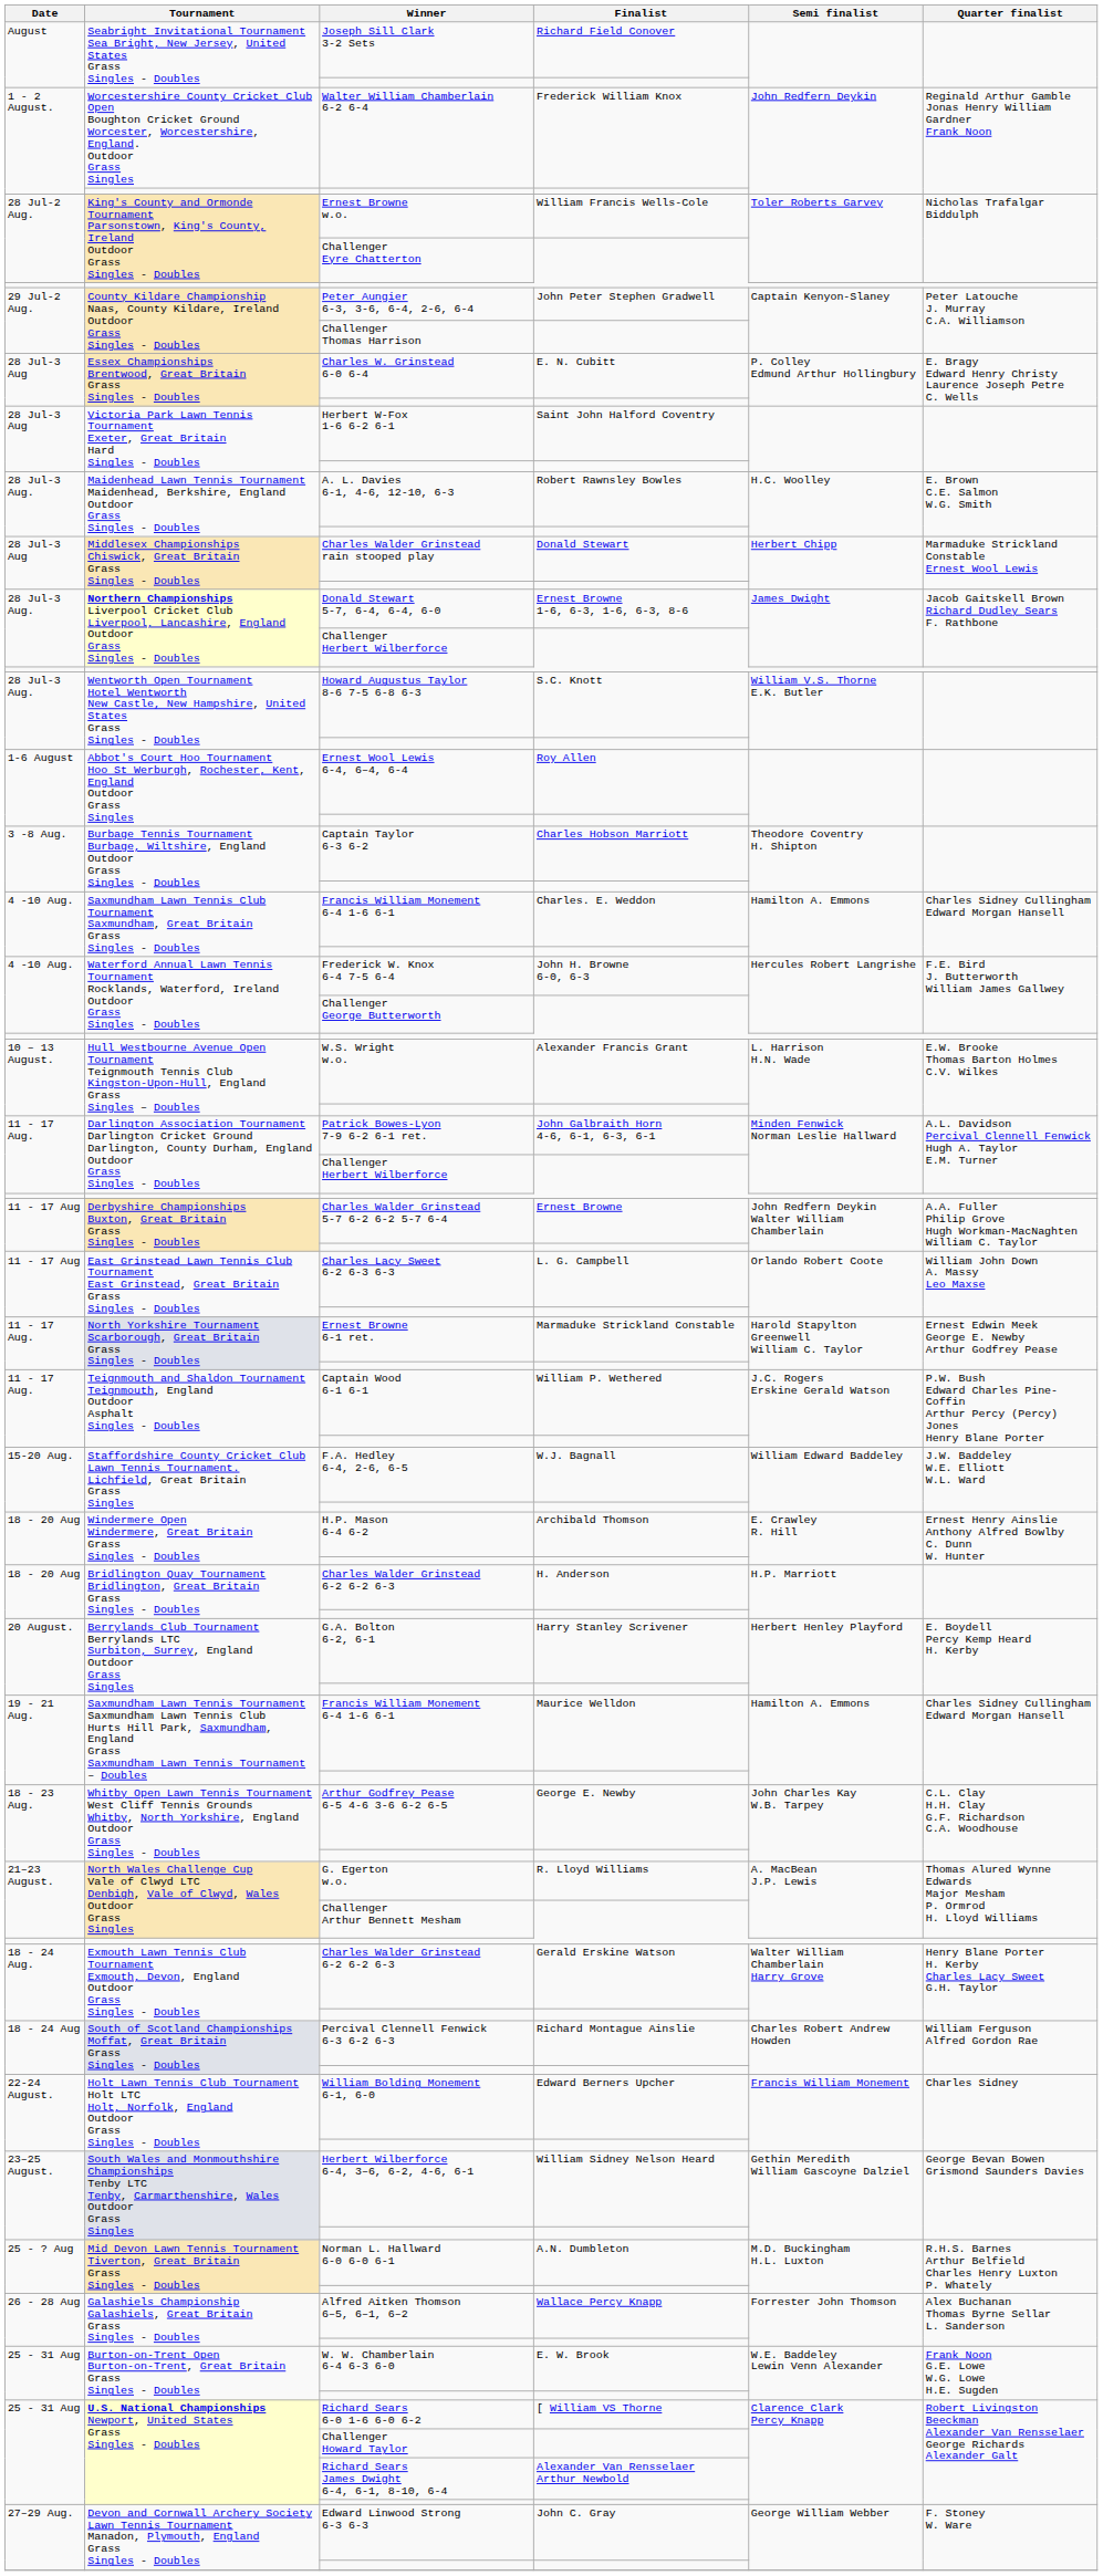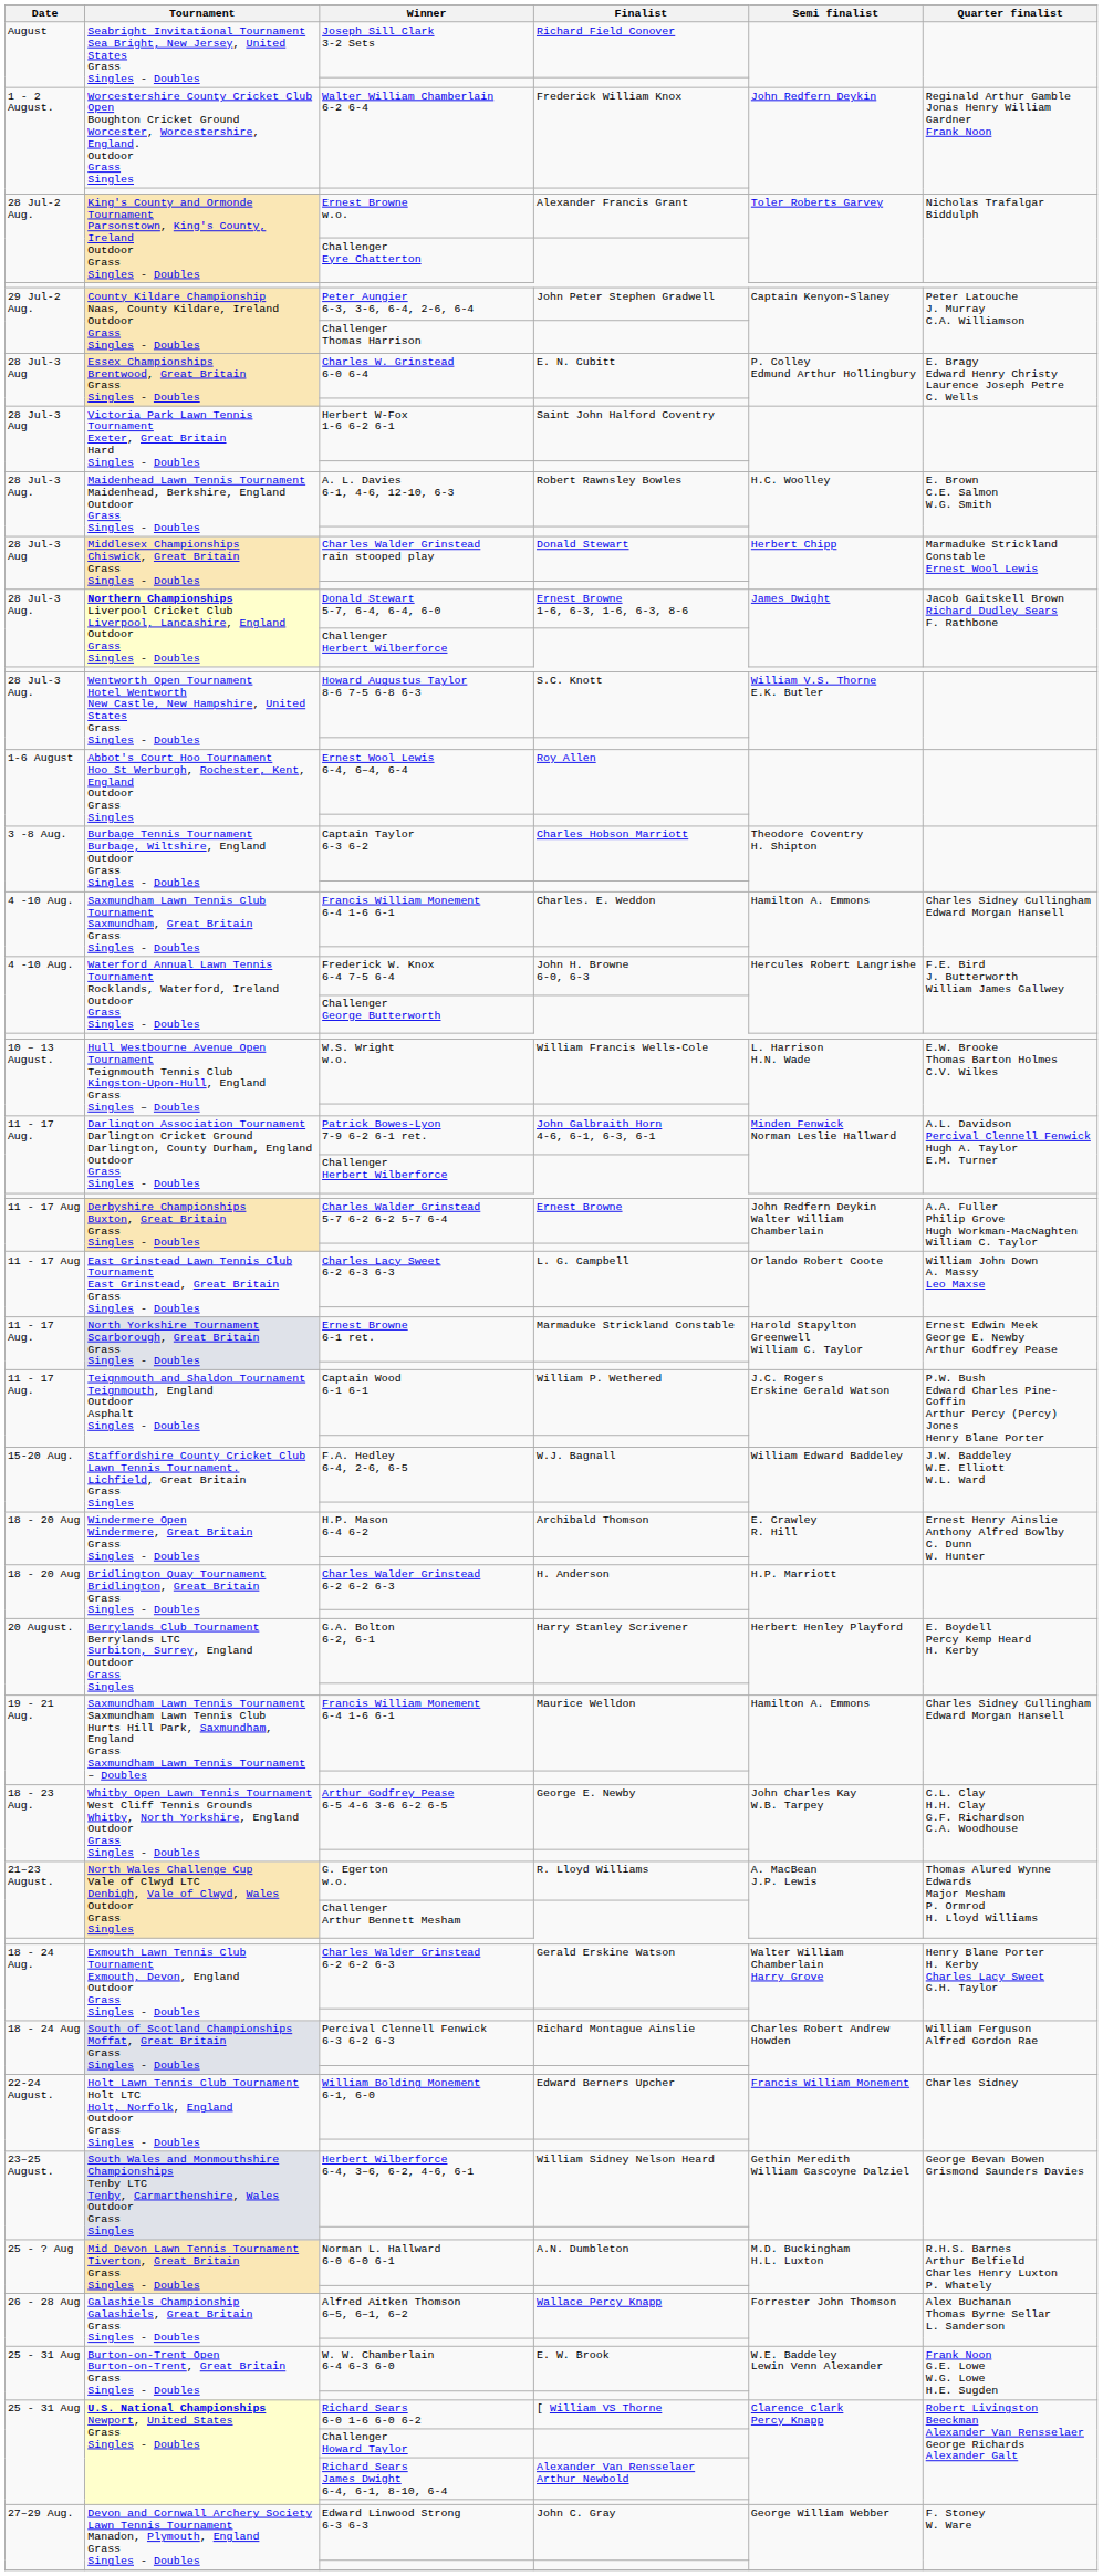Ernest Browne w.o. | Finalist: William Francis Wells-Cole -> Alexander Francis Grant
W.S. Wright w.o. | Finalist: Alexander Francis Grant -> William Francis Wells-Cole
